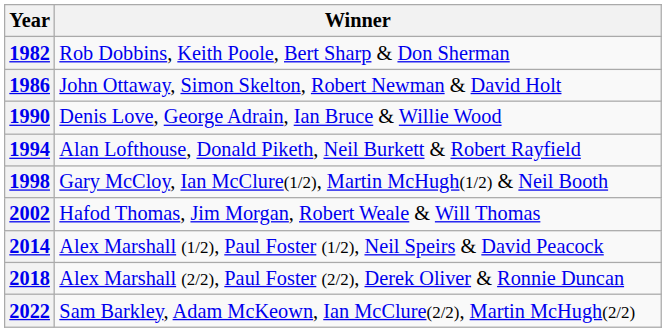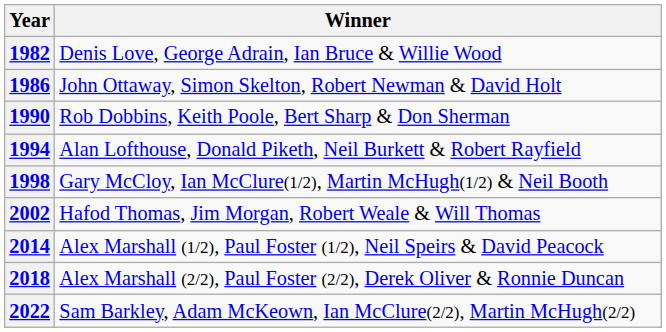1982 | Winner: Rob Dobbins, Keith Poole, Bert Sharp & Don Sherman -> Denis Love, George Adrain, Ian Bruce & Willie Wood
1990 | Winner: Denis Love, George Adrain, Ian Bruce & Willie Wood -> Rob Dobbins, Keith Poole, Bert Sharp & Don Sherman
